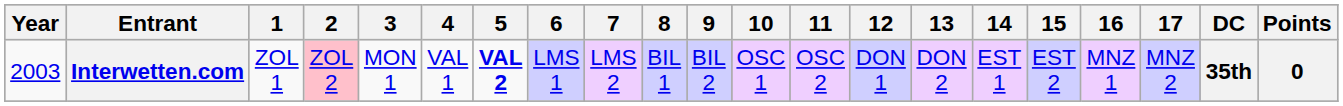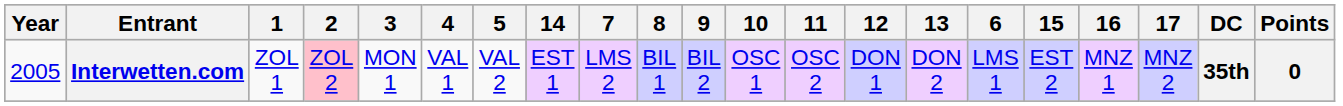columns swapped: 6 <-> 14
Interwetten.com | Year: 2003 -> 2005
Interwetten.com | 5: bold -> normal
